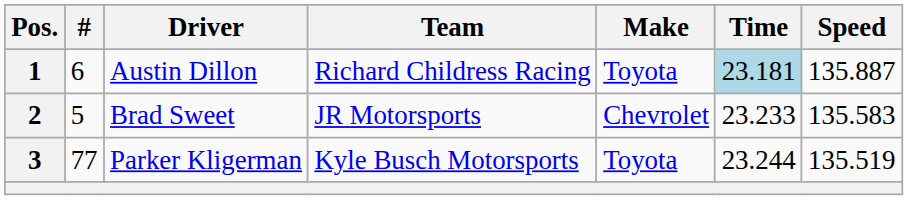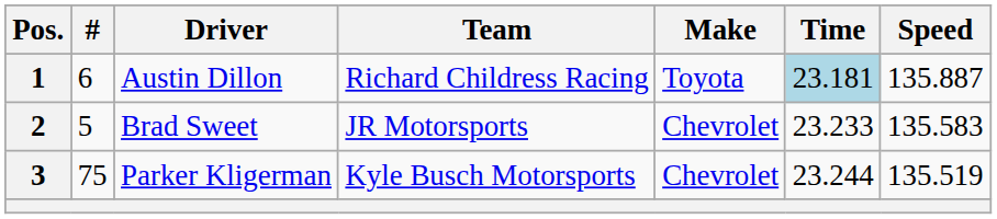Parker Kligerman | #: 77 -> 75
Parker Kligerman | Make: Toyota -> Chevrolet
